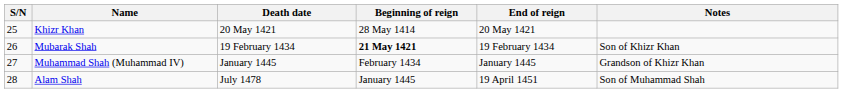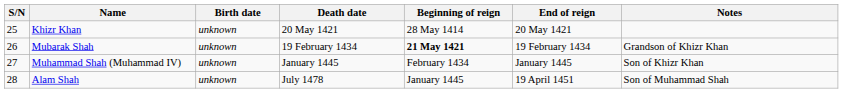+ column: Birth date | unknown | unknown | unknown | unknown
Mubarak Shah | Notes: Son of Khizr Khan -> Grandson of Khizr Khan
Muhammad Shah (Muhammad IV) | Notes: Grandson of Khizr Khan -> Son of Khizr Khan
